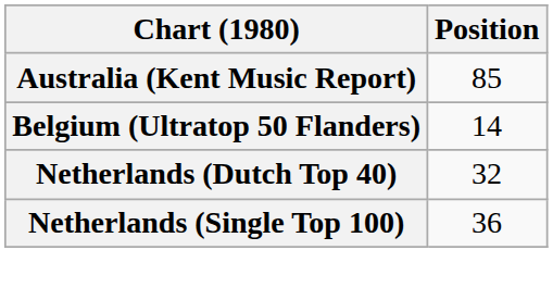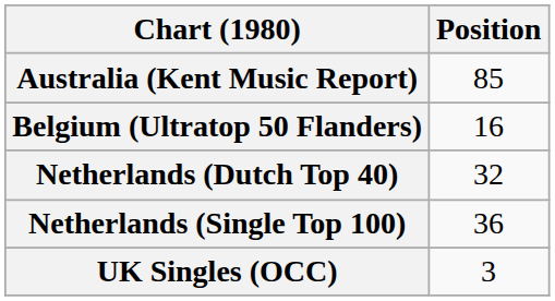Belgium (Ultratop 50 Flanders) | Position: 14 -> 16
+ row: UK Singles (OCC) | 3
